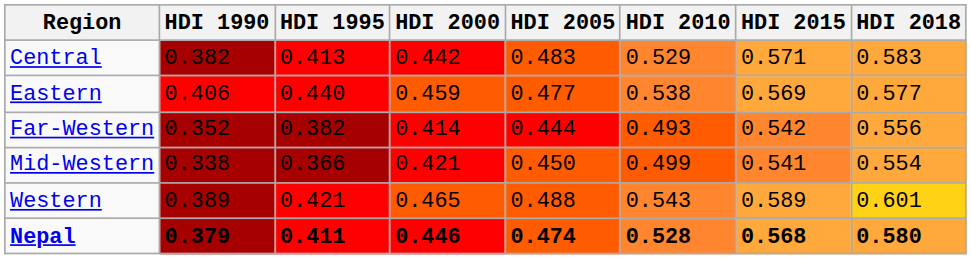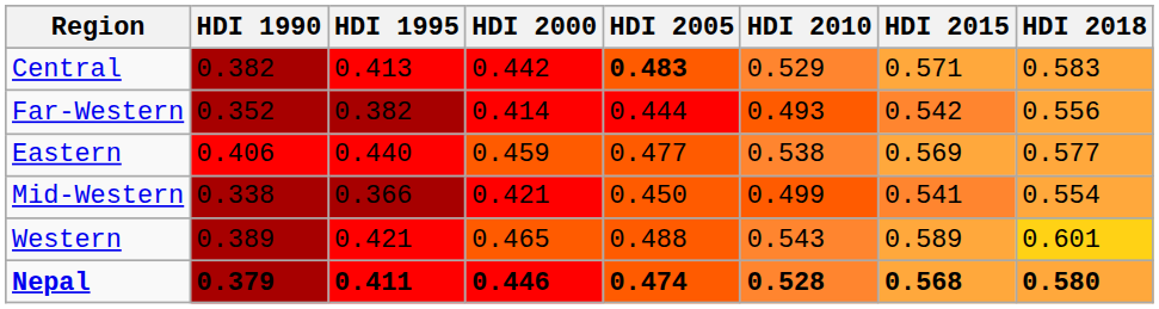Central | HDI 2005: normal -> bold
rows swapped: Eastern <-> Far-Western
